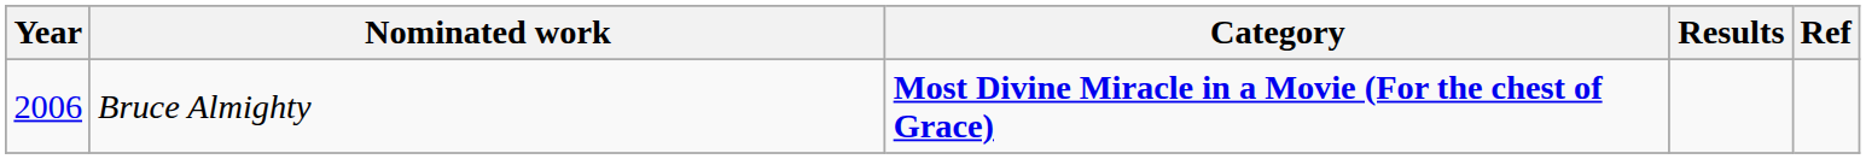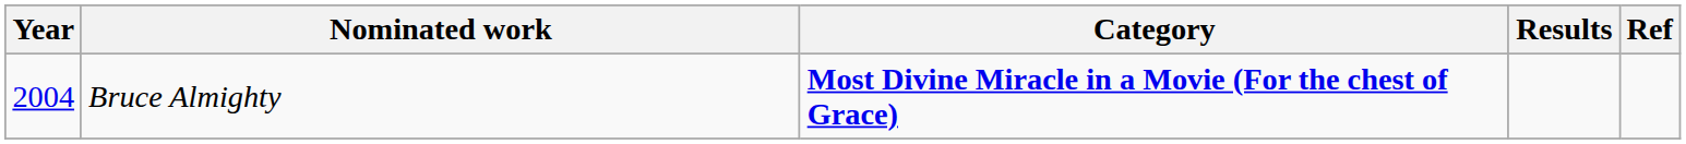Bruce Almighty | Year: 2006 -> 2004
